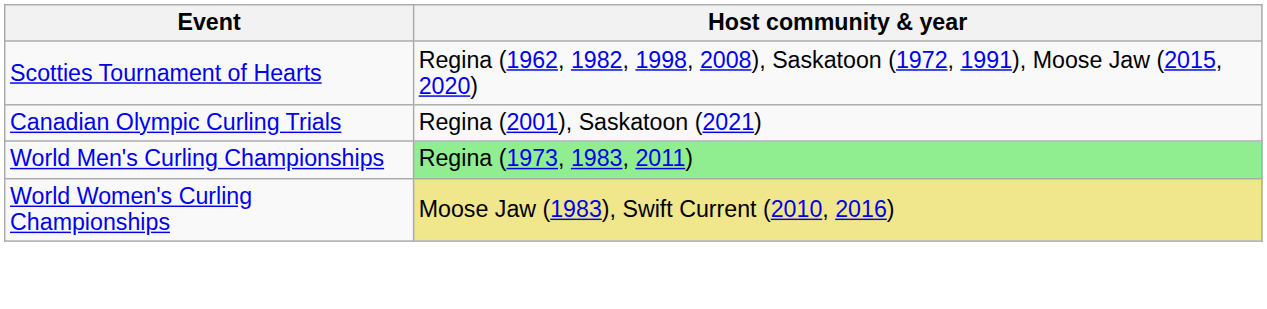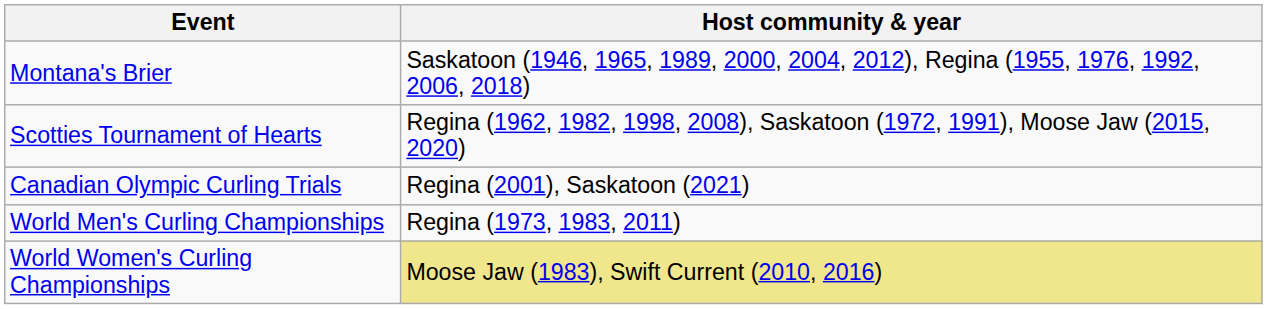+ row: Montana's Brier | Saskatoon (1946, 1965, 1989, 2000, 2004, 2012), Regina (1955, 1976, 1992, 2006, 2018)
World Men's Curling Championships | Host community & year: lightgreen background -> no background
